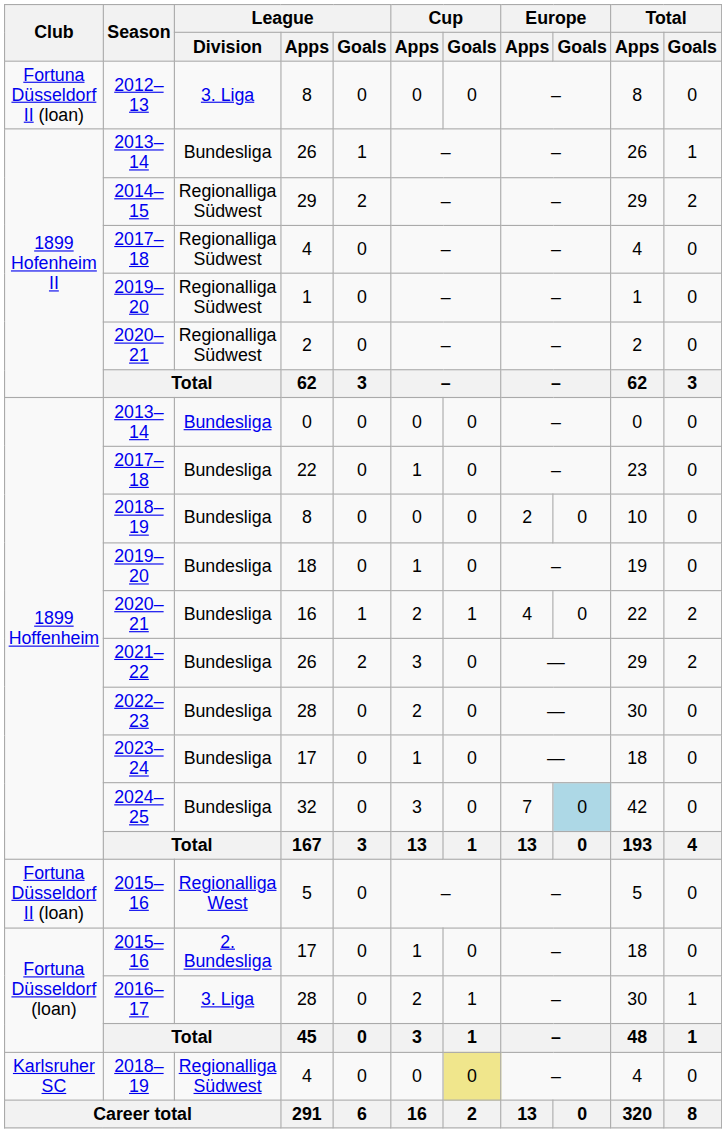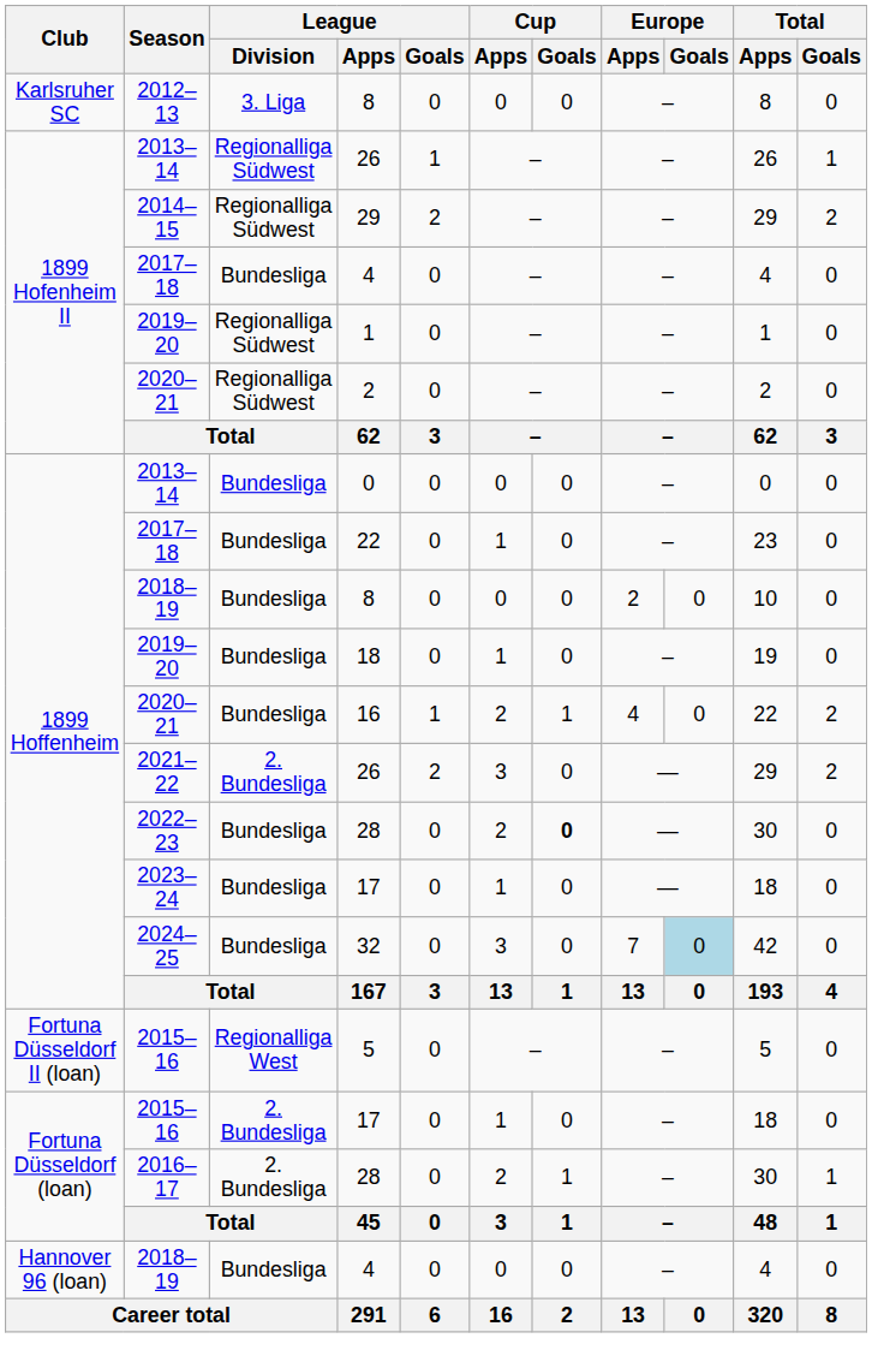2012–13 / 8 | Club: Fortuna Düsseldorf II (loan) -> Karlsruher SC
2013–14 / 26 | League / Division: Bundesliga -> Regionalliga Südwest
2017–18 / 4 | League / Division: Regionalliga Südwest -> Bundesliga
2021–22 / 26 | League / Division: Bundesliga -> 2. Bundesliga
2022–23 / 28 | Cup / Goals: normal -> bold
2016–17 / 28 | League / Division: 3. Liga -> 2. Bundesliga
2018–19 / 4 | Club: Karlsruher SC -> Hannover 96 (loan)
2018–19 / 4 | League / Division: Regionalliga Südwest -> Bundesliga
2018–19 / 4 | Cup / Goals: khaki background -> no background
